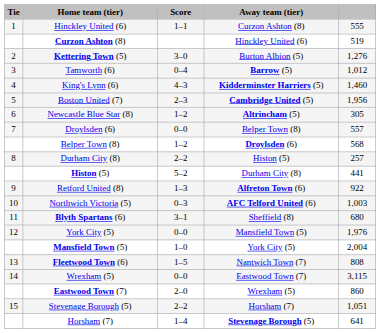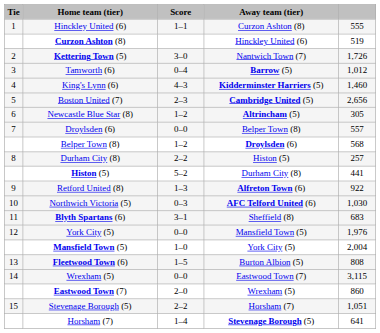Kettering Town (5) | Away team (tier): Burton Albion (5) -> Nantwich Town (7)
Kettering Town (5) | column 5: 1,276 -> 1,726
Boston United (7) | column 5: 1,956 -> 2,656
Northwich Victoria (5) | column 5: 1,003 -> 1,030
Blyth Spartans (6) | column 5: 680 -> 683
Fleetwood Town (6) | Away team (tier): Nantwich Town (7) -> Burton Albion (5)
